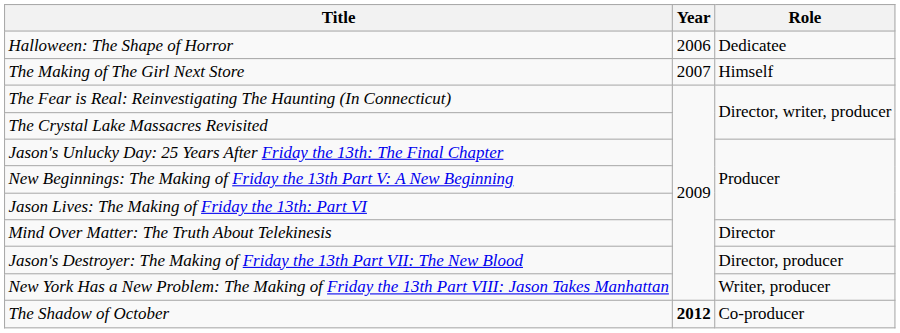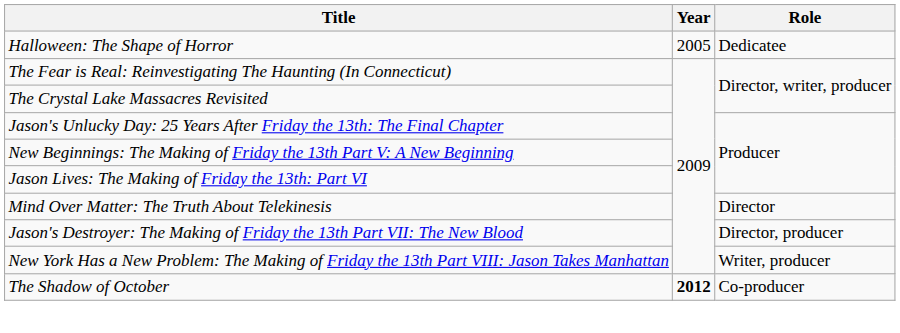Halloween: The Shape of Horror | Year: 2006 -> 2005
- row: The Making of The Girl Next Store | 2007 | Himself
